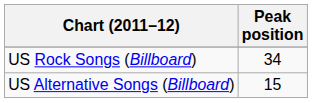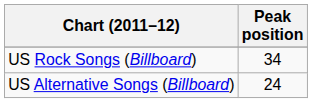US Alternative Songs (Billboard) | Peak position: 15 -> 24
